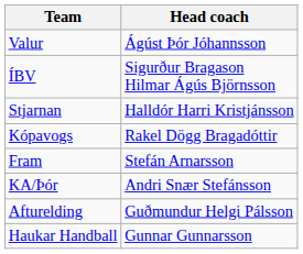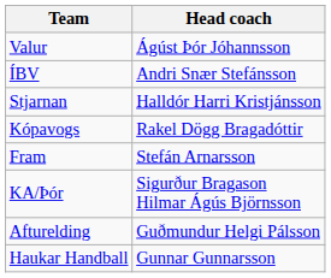ÍBV | Head coach: Sigurður Bragason Hilmar Ágús Björnsson -> Andri Snær Stefánsson
KA/Þór | Head coach: Andri Snær Stefánsson -> Sigurður Bragason Hilmar Ágús Björnsson
